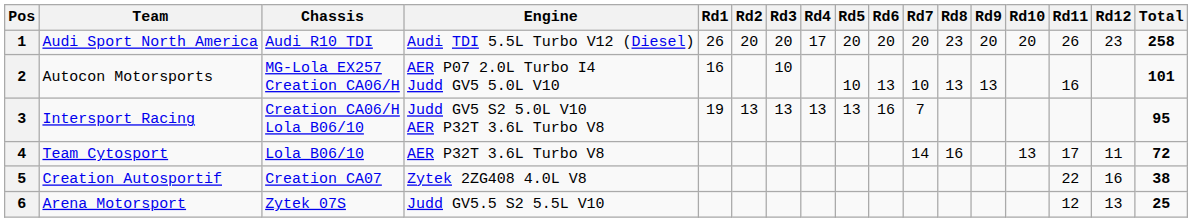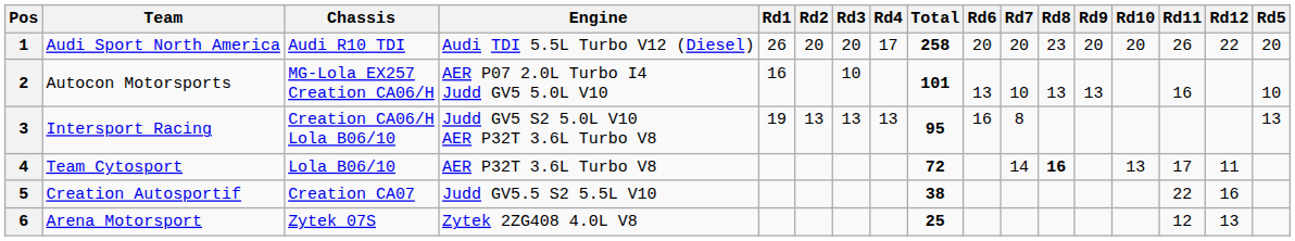columns swapped: Rd5 <-> Total
1 | Rd12: 23 -> 22
3 | Rd7: 7 -> 8
4 | Rd8: normal -> bold
5 | Engine: Zytek 2ZG408 4.0L V8 -> Judd GV5.5 S2 5.5L V10
6 | Engine: Judd GV5.5 S2 5.5L V10 -> Zytek 2ZG408 4.0L V8
